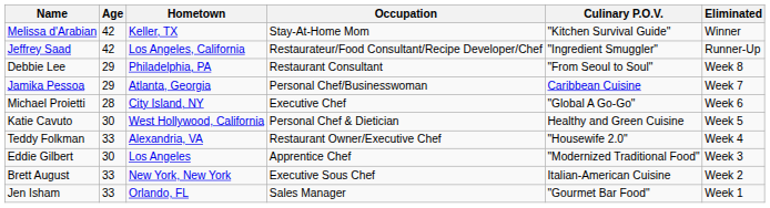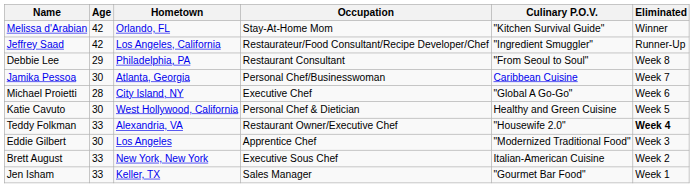Melissa d'Arabian | Hometown: Keller, TX -> Orlando, FL
Jamika Pessoa | Age: 29 -> 30
Teddy Folkman | Eliminated: normal -> bold
Jen Isham | Hometown: Orlando, FL -> Keller, TX
